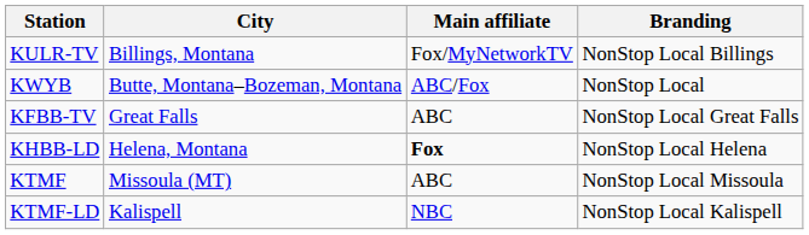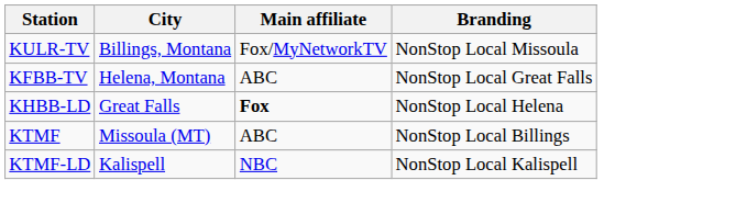KULR-TV | Branding: NonStop Local Billings -> NonStop Local Missoula
- row: KWYB | Butte, Montana–Bozeman, Montana | ABC/Fox | NonStop Local
KFBB-TV | City: Great Falls -> Helena, Montana
KHBB-LD | City: Helena, Montana -> Great Falls
KTMF | Branding: NonStop Local Missoula -> NonStop Local Billings
